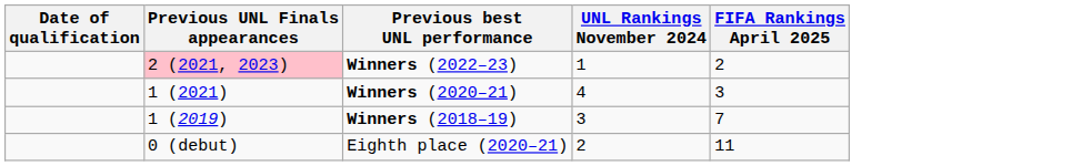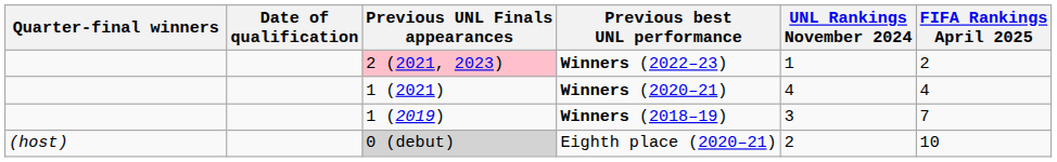+ column: Quarter-final winners | (host)
Winners (2020–21) | FIFA Rankings April 2025: 3 -> 4
Eighth place (2020–21) | Previous UNL Finals appearances: no background -> lightgrey background
Eighth place (2020–21) | FIFA Rankings April 2025: 11 -> 10
